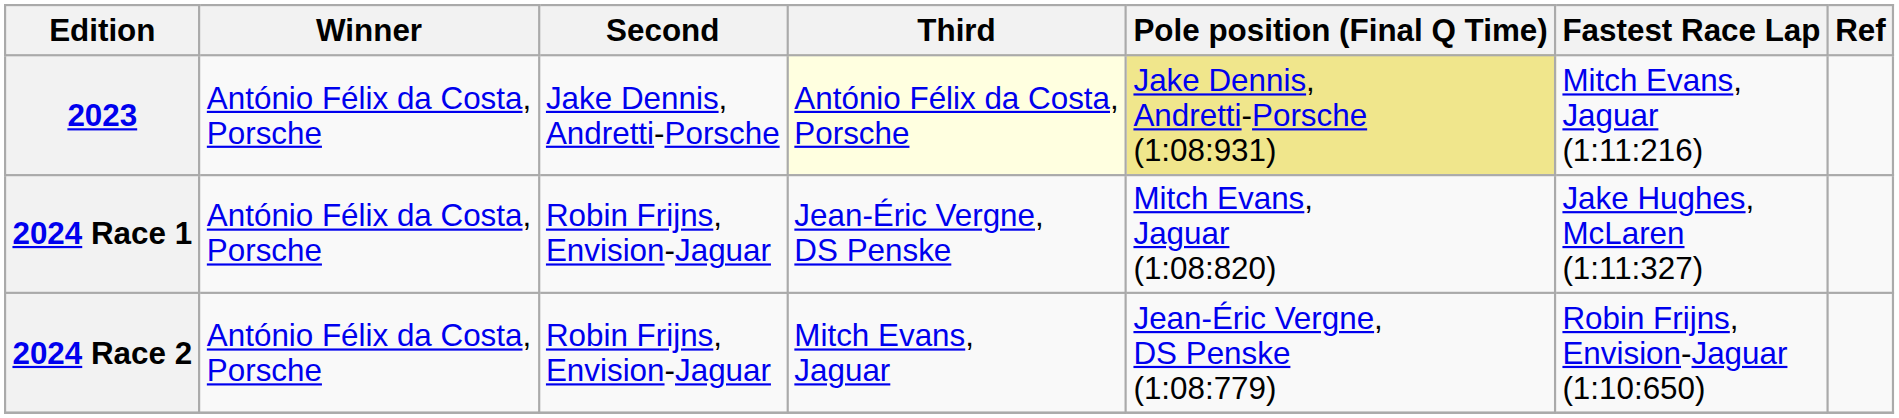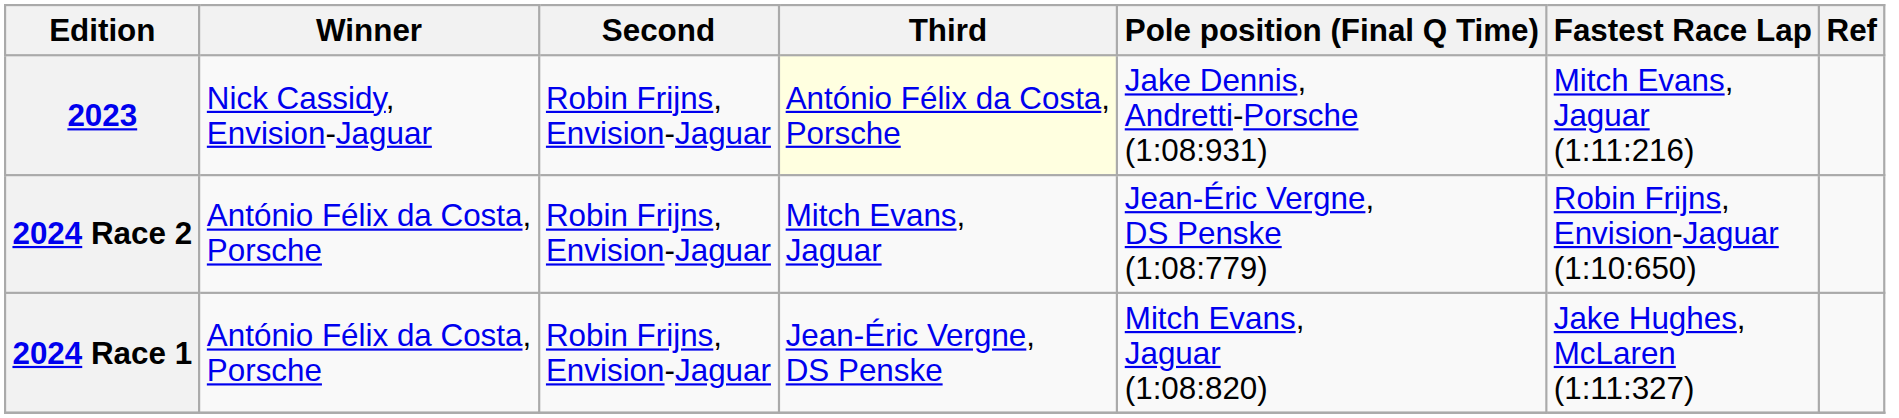2023 | Winner: António Félix da Costa, Porsche -> Nick Cassidy, Envision-Jaguar
2023 | Second: Jake Dennis, Andretti-Porsche -> Robin Frijns, Envision-Jaguar
2023 | Pole position (Final Q Time): khaki background -> no background
rows swapped: 2024 Race 1 <-> 2024 Race 2
